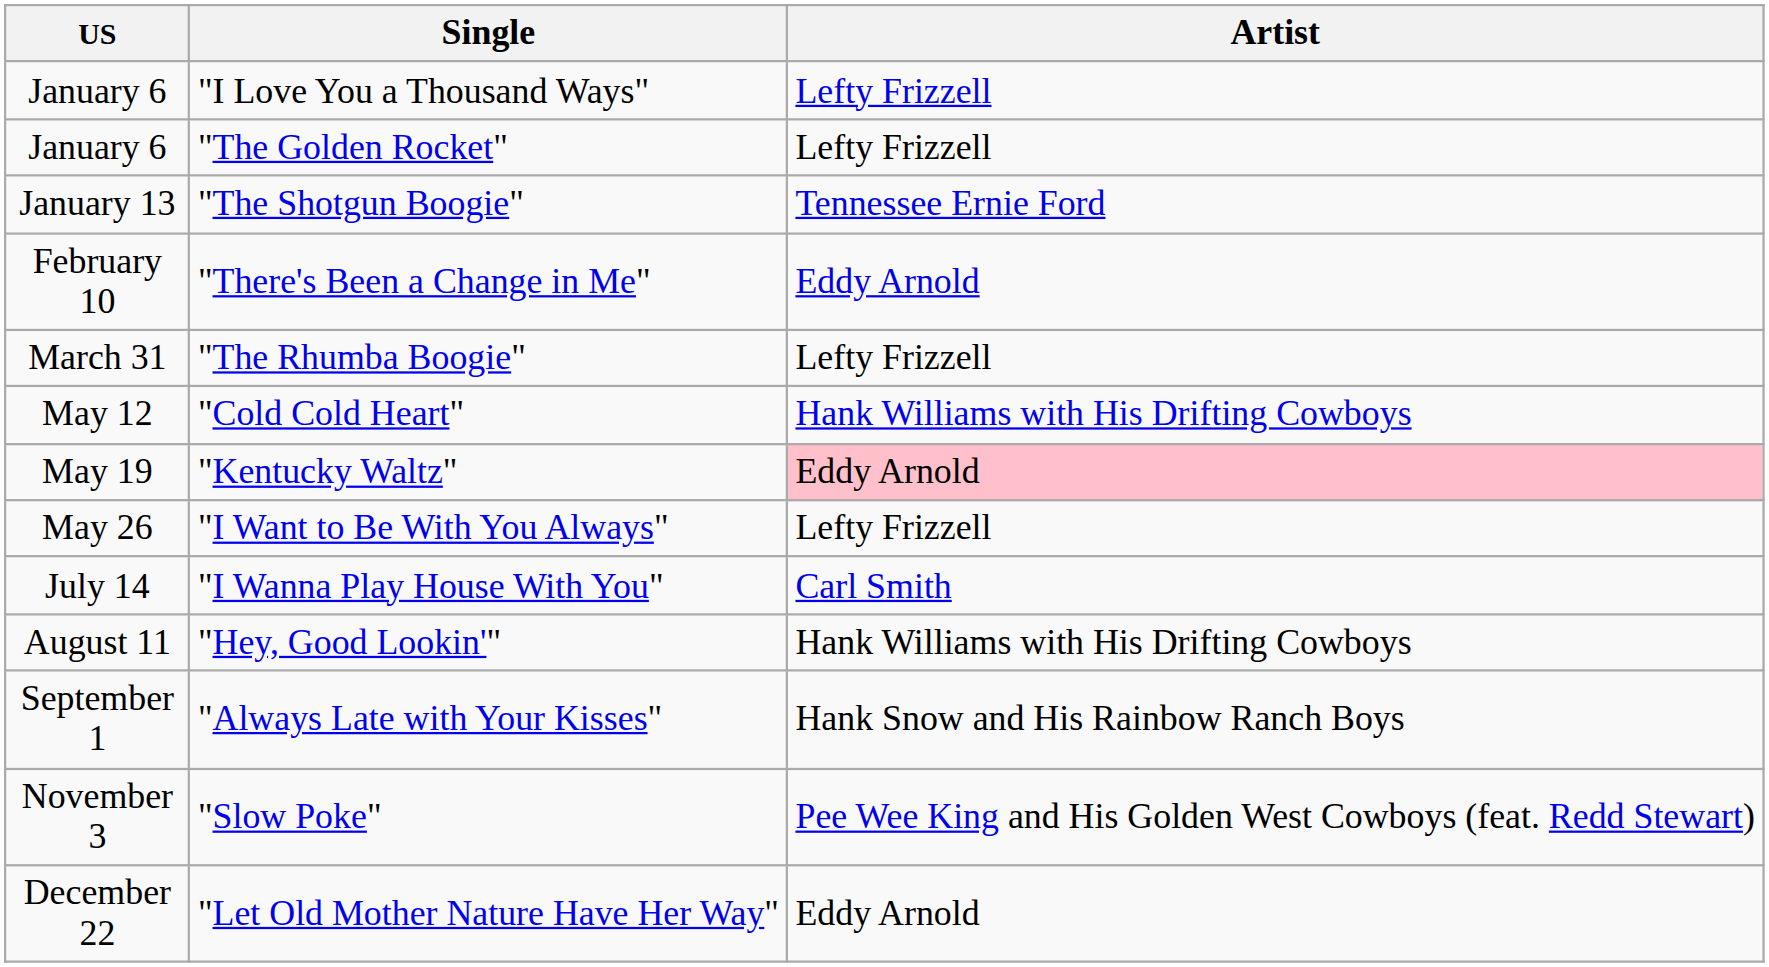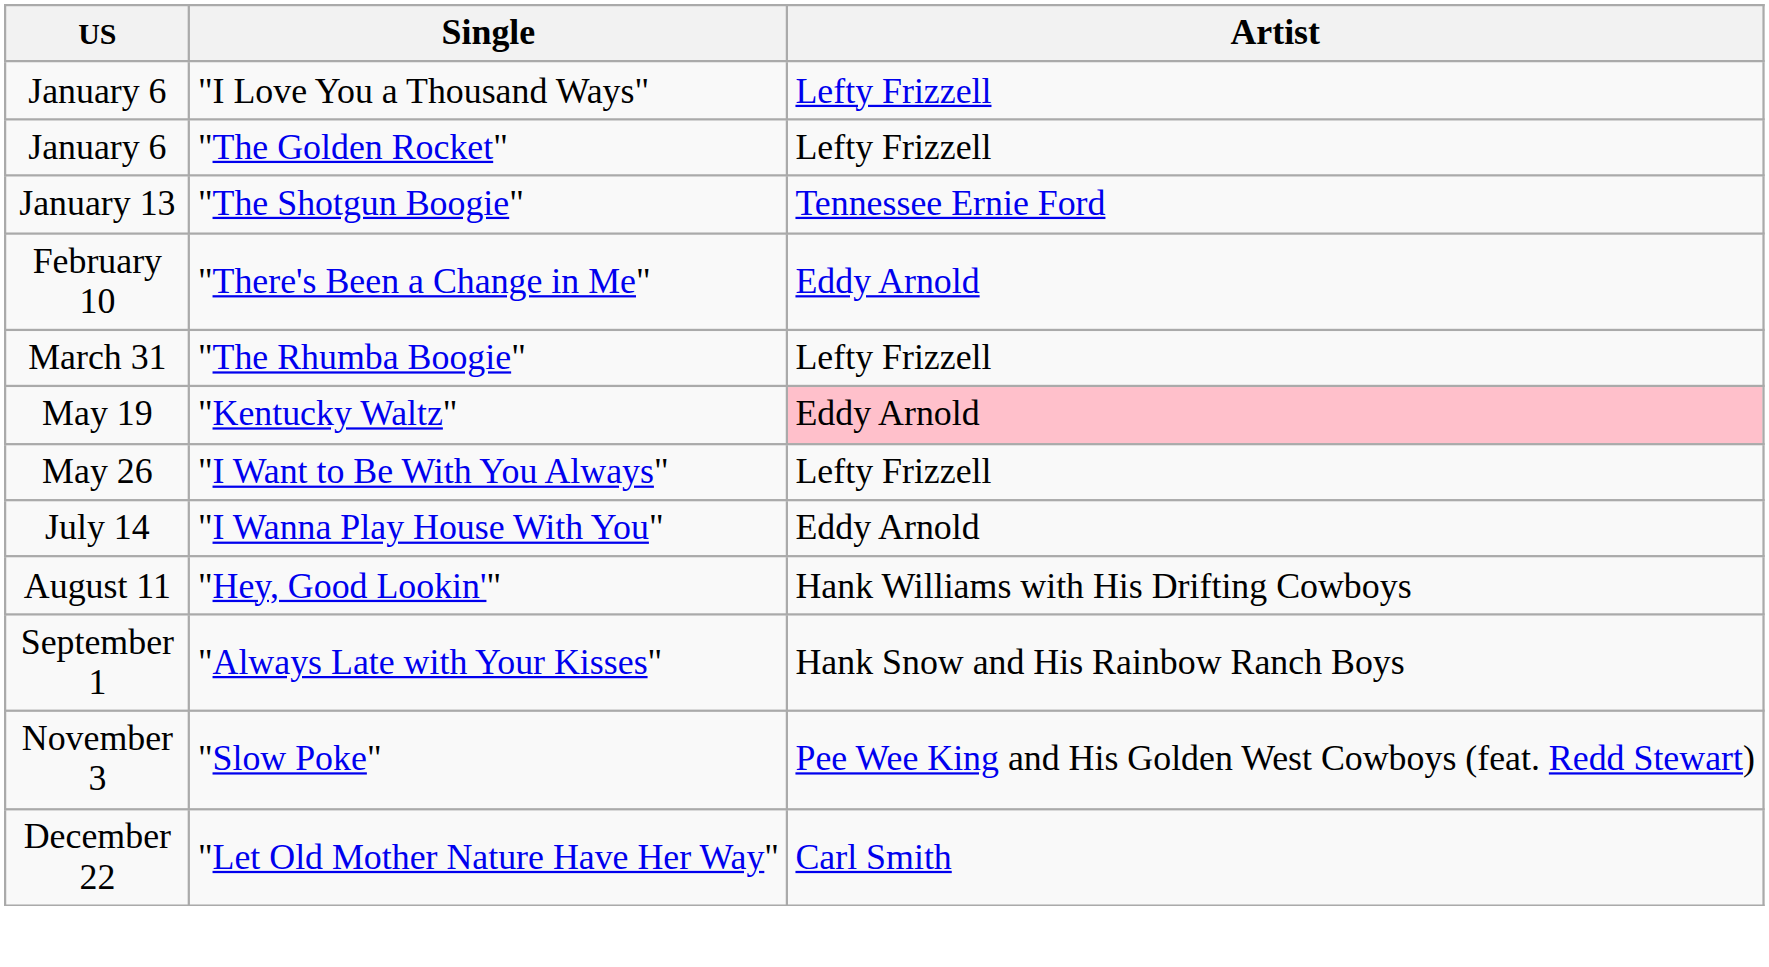- row: May 12 | "Cold Cold Heart" | Hank Williams with His Drifting Cowboys
"I Wanna Play House With You" | Artist: Carl Smith -> Eddy Arnold
"Let Old Mother Nature Have Her Way" | Artist: Eddy Arnold -> Carl Smith
